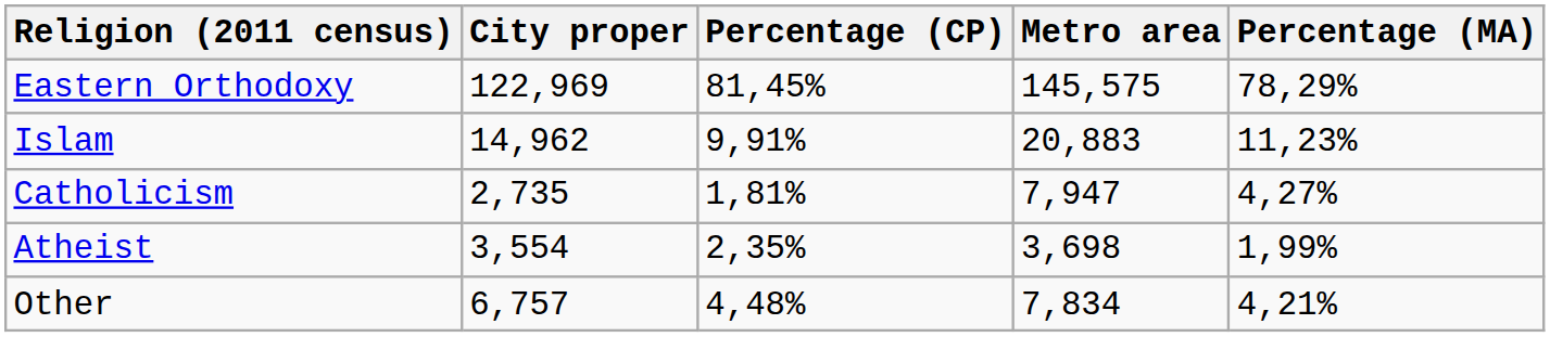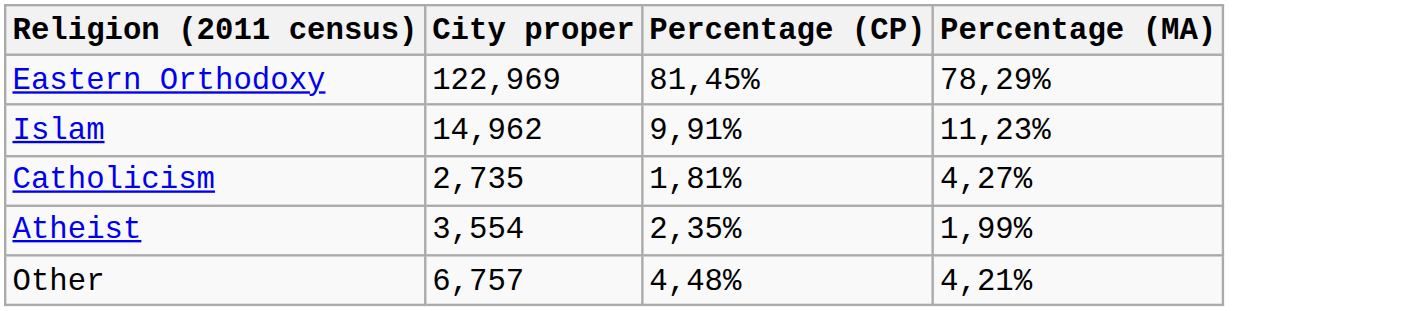- column: Metro area | 145,575 | 20,883 | 7,947 | 3,698 | 7,834
